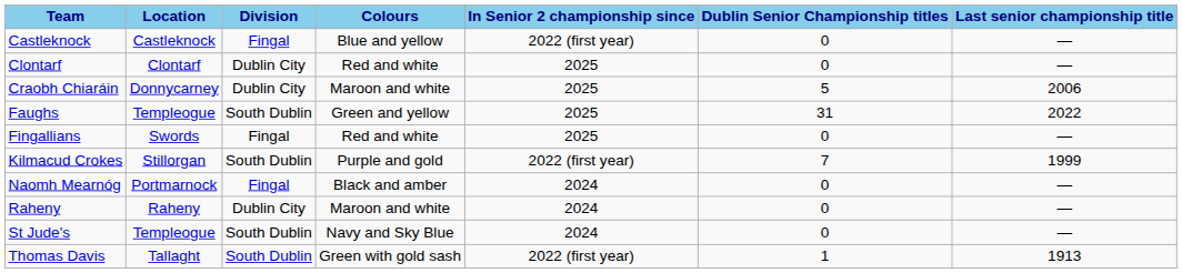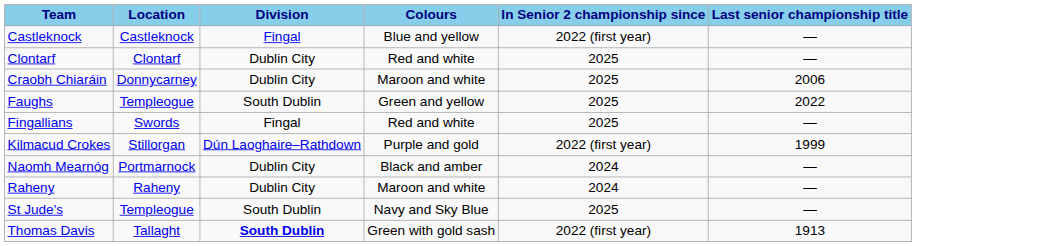- column: Dublin Senior Championship titles | 0 | 0 | 5 | 31 | 0 | 7 | 0 | 0 | 0 | 1
Kilmacud Crokes | Division: South Dublin -> Dún Laoghaire–Rathdown
Naomh Mearnóg | Division: Fingal -> Dublin City
St Jude's | In Senior 2 championship since: 2024 -> 2025
Thomas Davis | Division: normal -> bold
